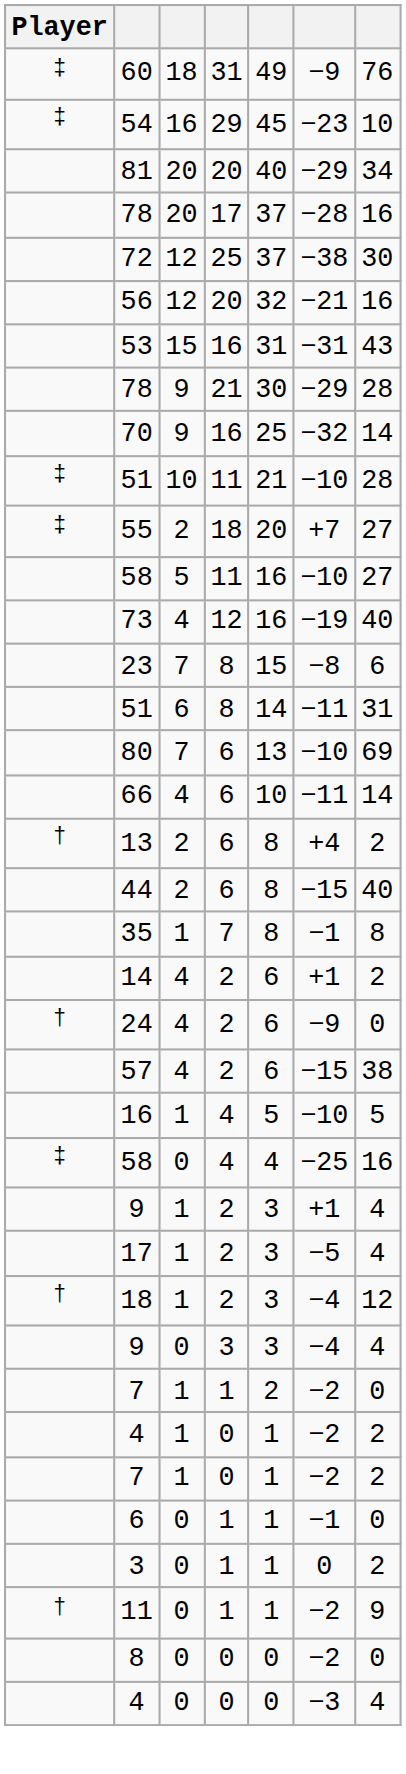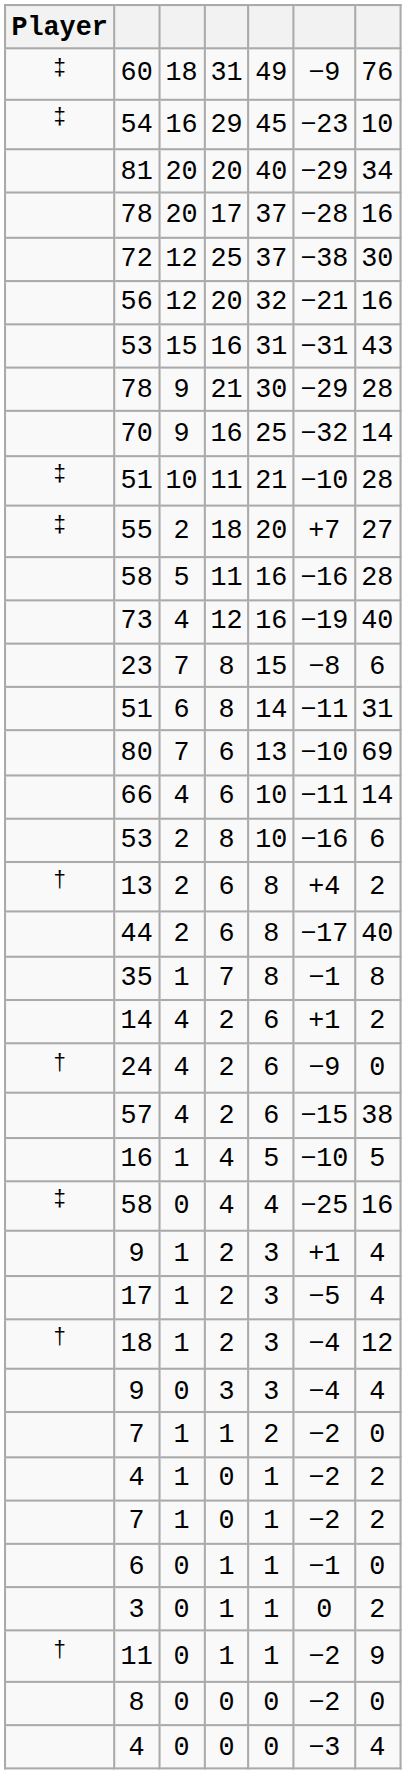58 / 11 | column 6: −10 -> −16
58 / 11 | column 7: 27 -> 28
+ row: 53 | 2 | 8 | 10 | −16 | 6
44 | column 6: −15 -> −17
